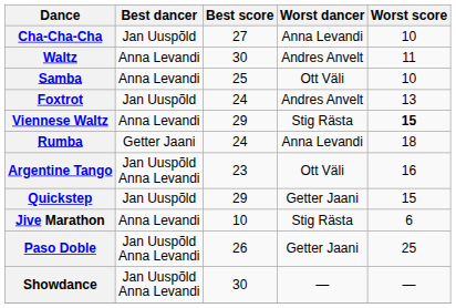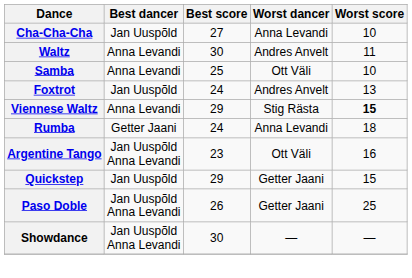- row: Jive Marathon | Anna Levandi | 10 | Stig Rästa | 6
